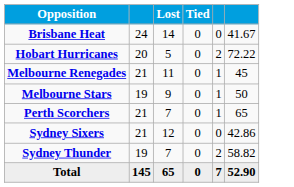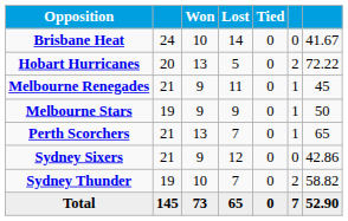+ column: Won | 10 | 13 | 9 | 9 | 13 | 9 | 10 | 73
